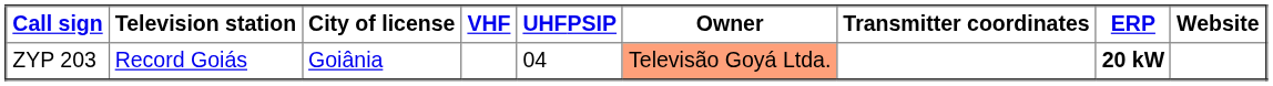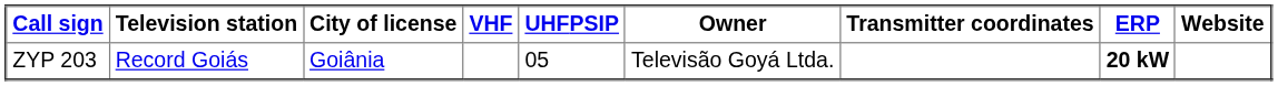ZYP 203 | UHFPSIP: 04 -> 05
ZYP 203 | Owner: lightsalmon background -> no background
